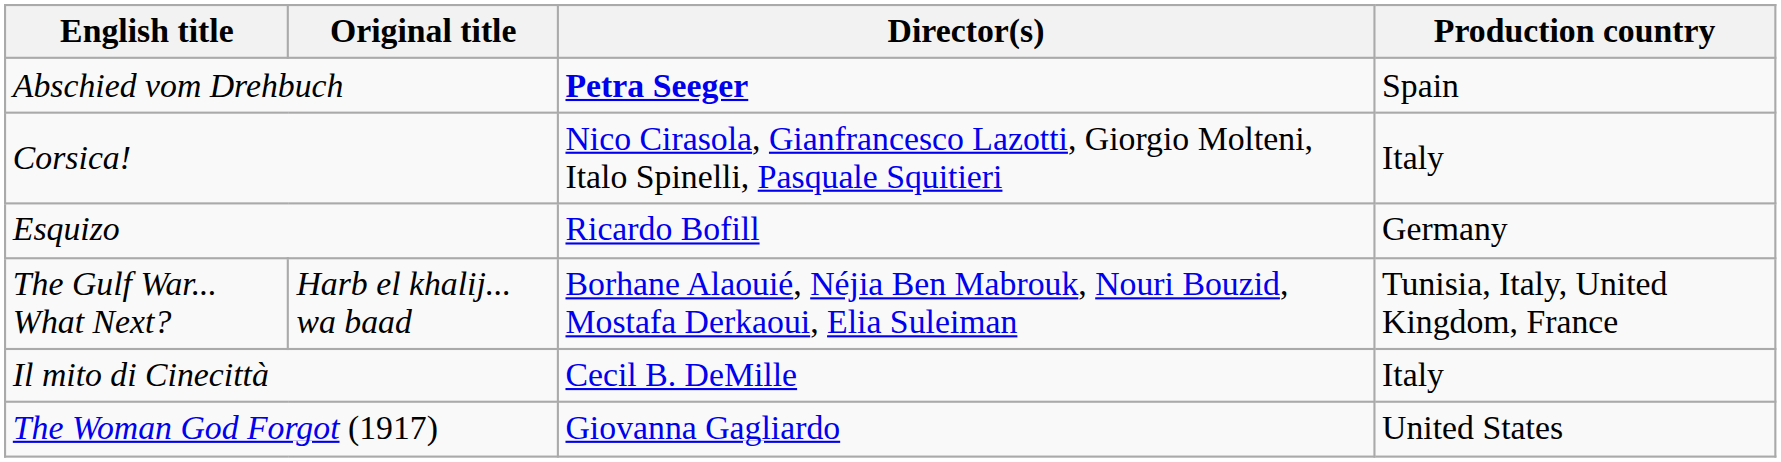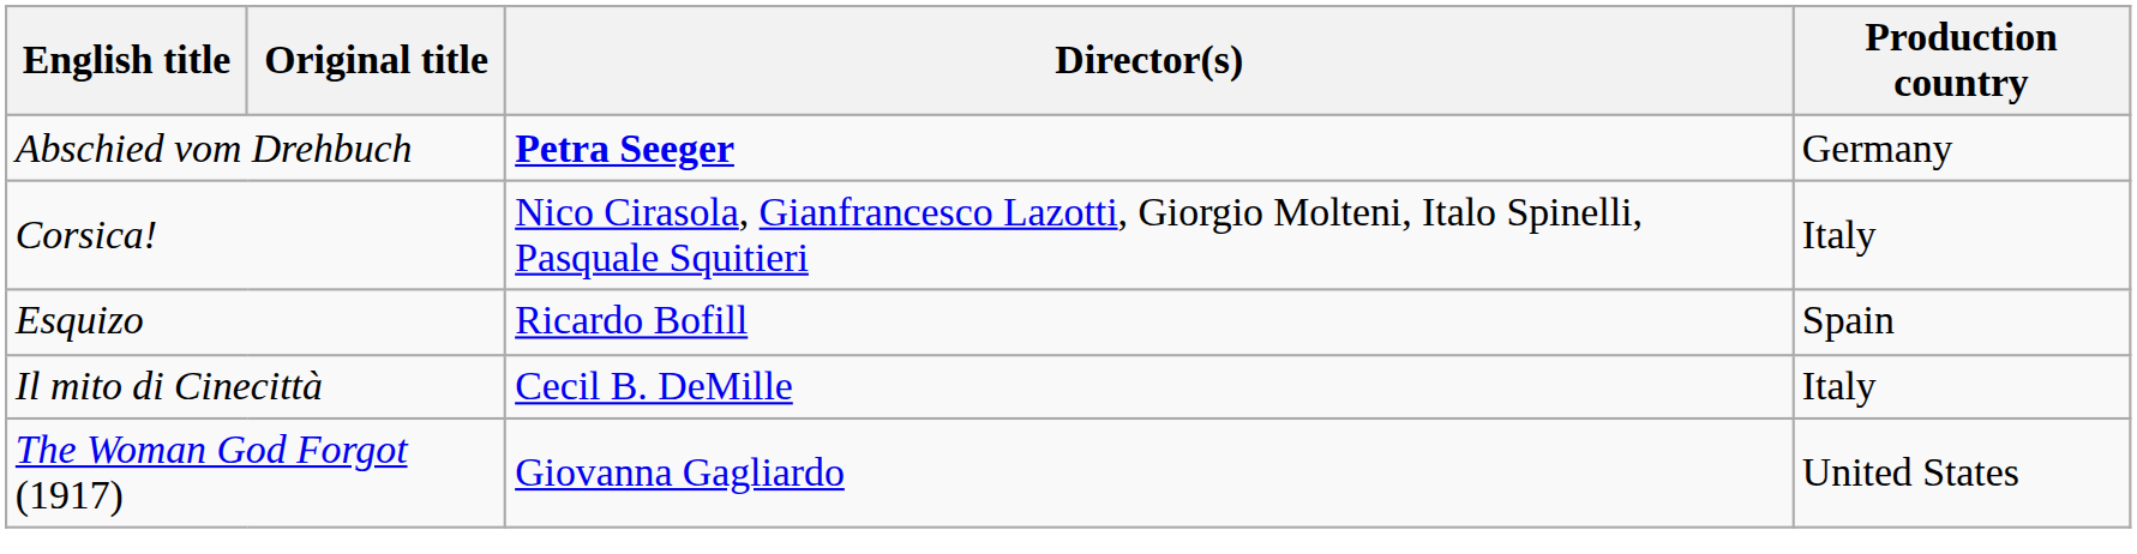Abschied vom Drehbuch | Production country: Spain -> Germany
Esquizo | Production country: Germany -> Spain
- row: The Gulf War... What Next? | Harb el khalij... wa baad | Borhane Alaouié, Néjia Ben Mabrouk, Nouri Bouzid, Mostafa Derkaoui, Elia Suleiman | Tunisia, Italy, United Kingdom, France
